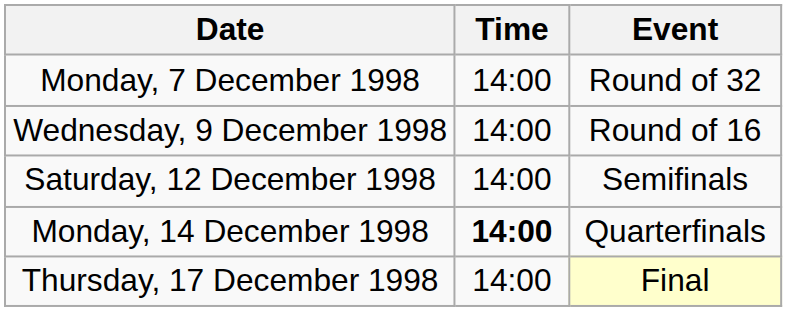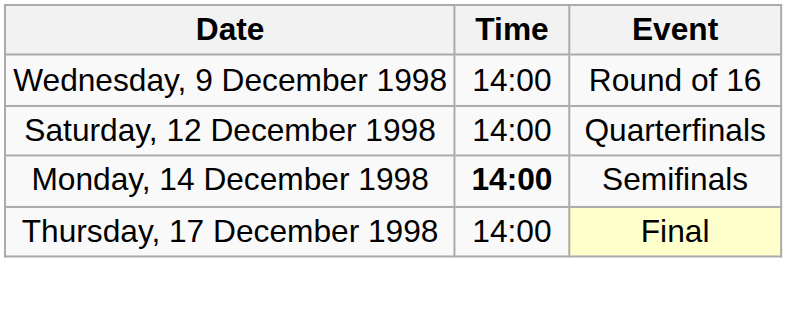- row: Monday, 7 December 1998 | 14:00 | Round of 32
Saturday, 12 December 1998 | Event: Semifinals -> Quarterfinals
Monday, 14 December 1998 | Event: Quarterfinals -> Semifinals
